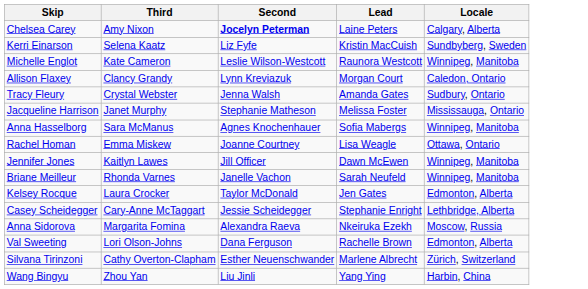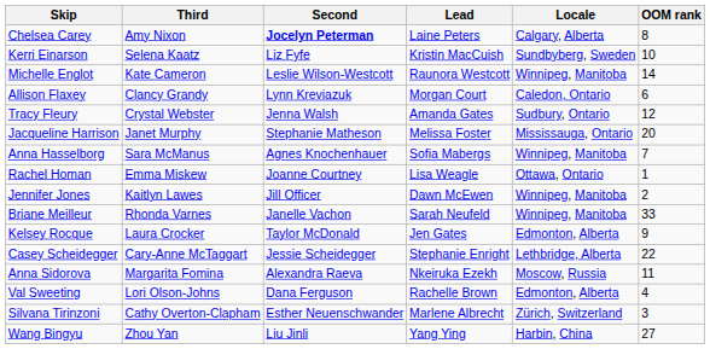+ column: OOM rank | 8 | 10 | 14 | 6 | 12 | 20 | 7 | 1 | 2 | 33 | 9 | 22 | 11 | 4 | 3 | 27
